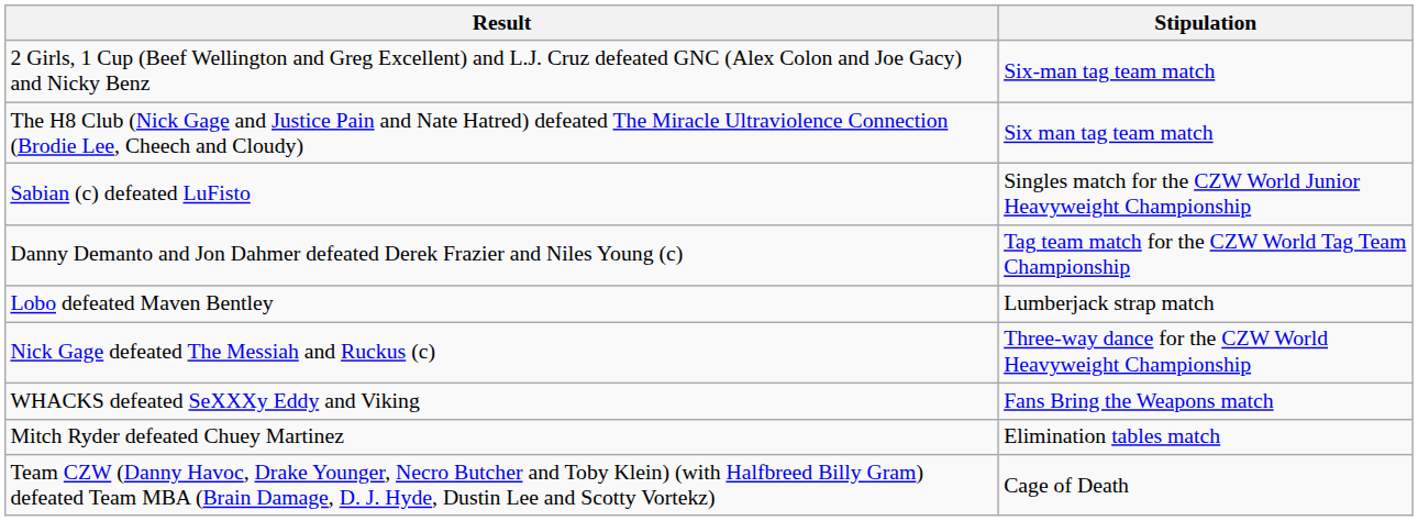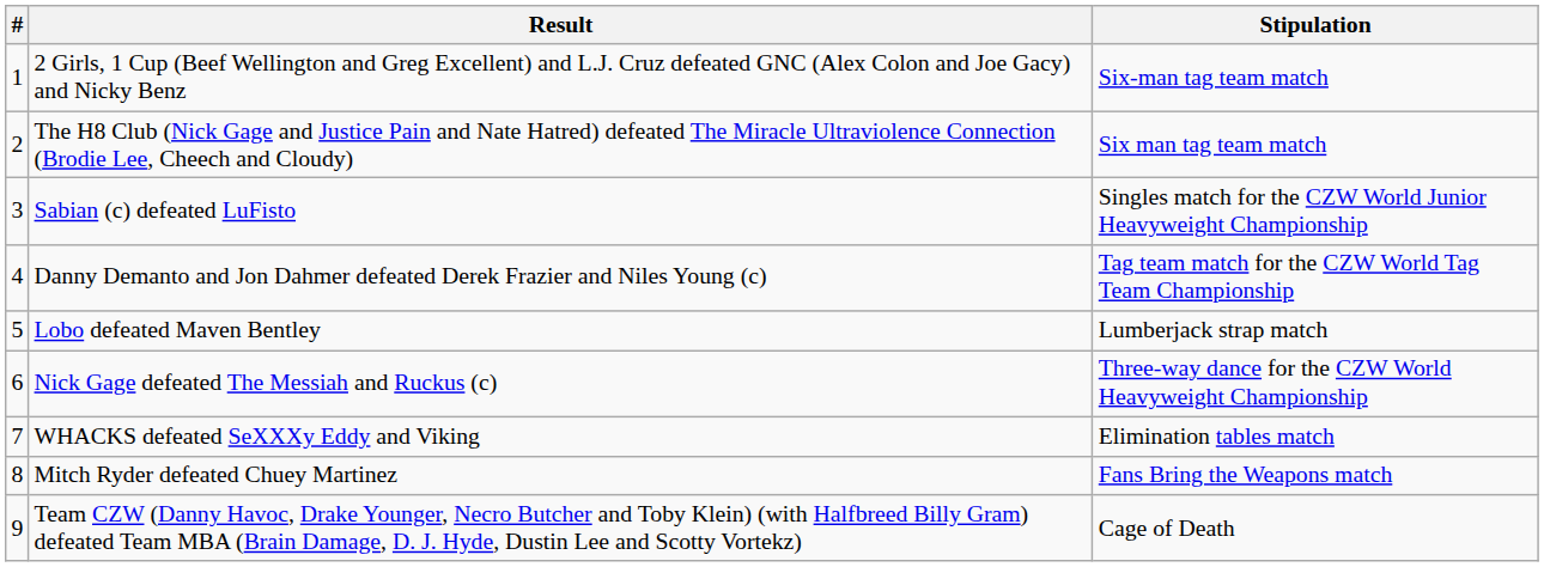+ column: # | 1 | 2 | 3 | 4 | 5 | 6 | 7 | 8 | 9
WHACKS defeated SeXXXy Eddy and Viking | Stipulation: Fans Bring the Weapons match -> Elimination tables match
Mitch Ryder defeated Chuey Martinez | Stipulation: Elimination tables match -> Fans Bring the Weapons match
